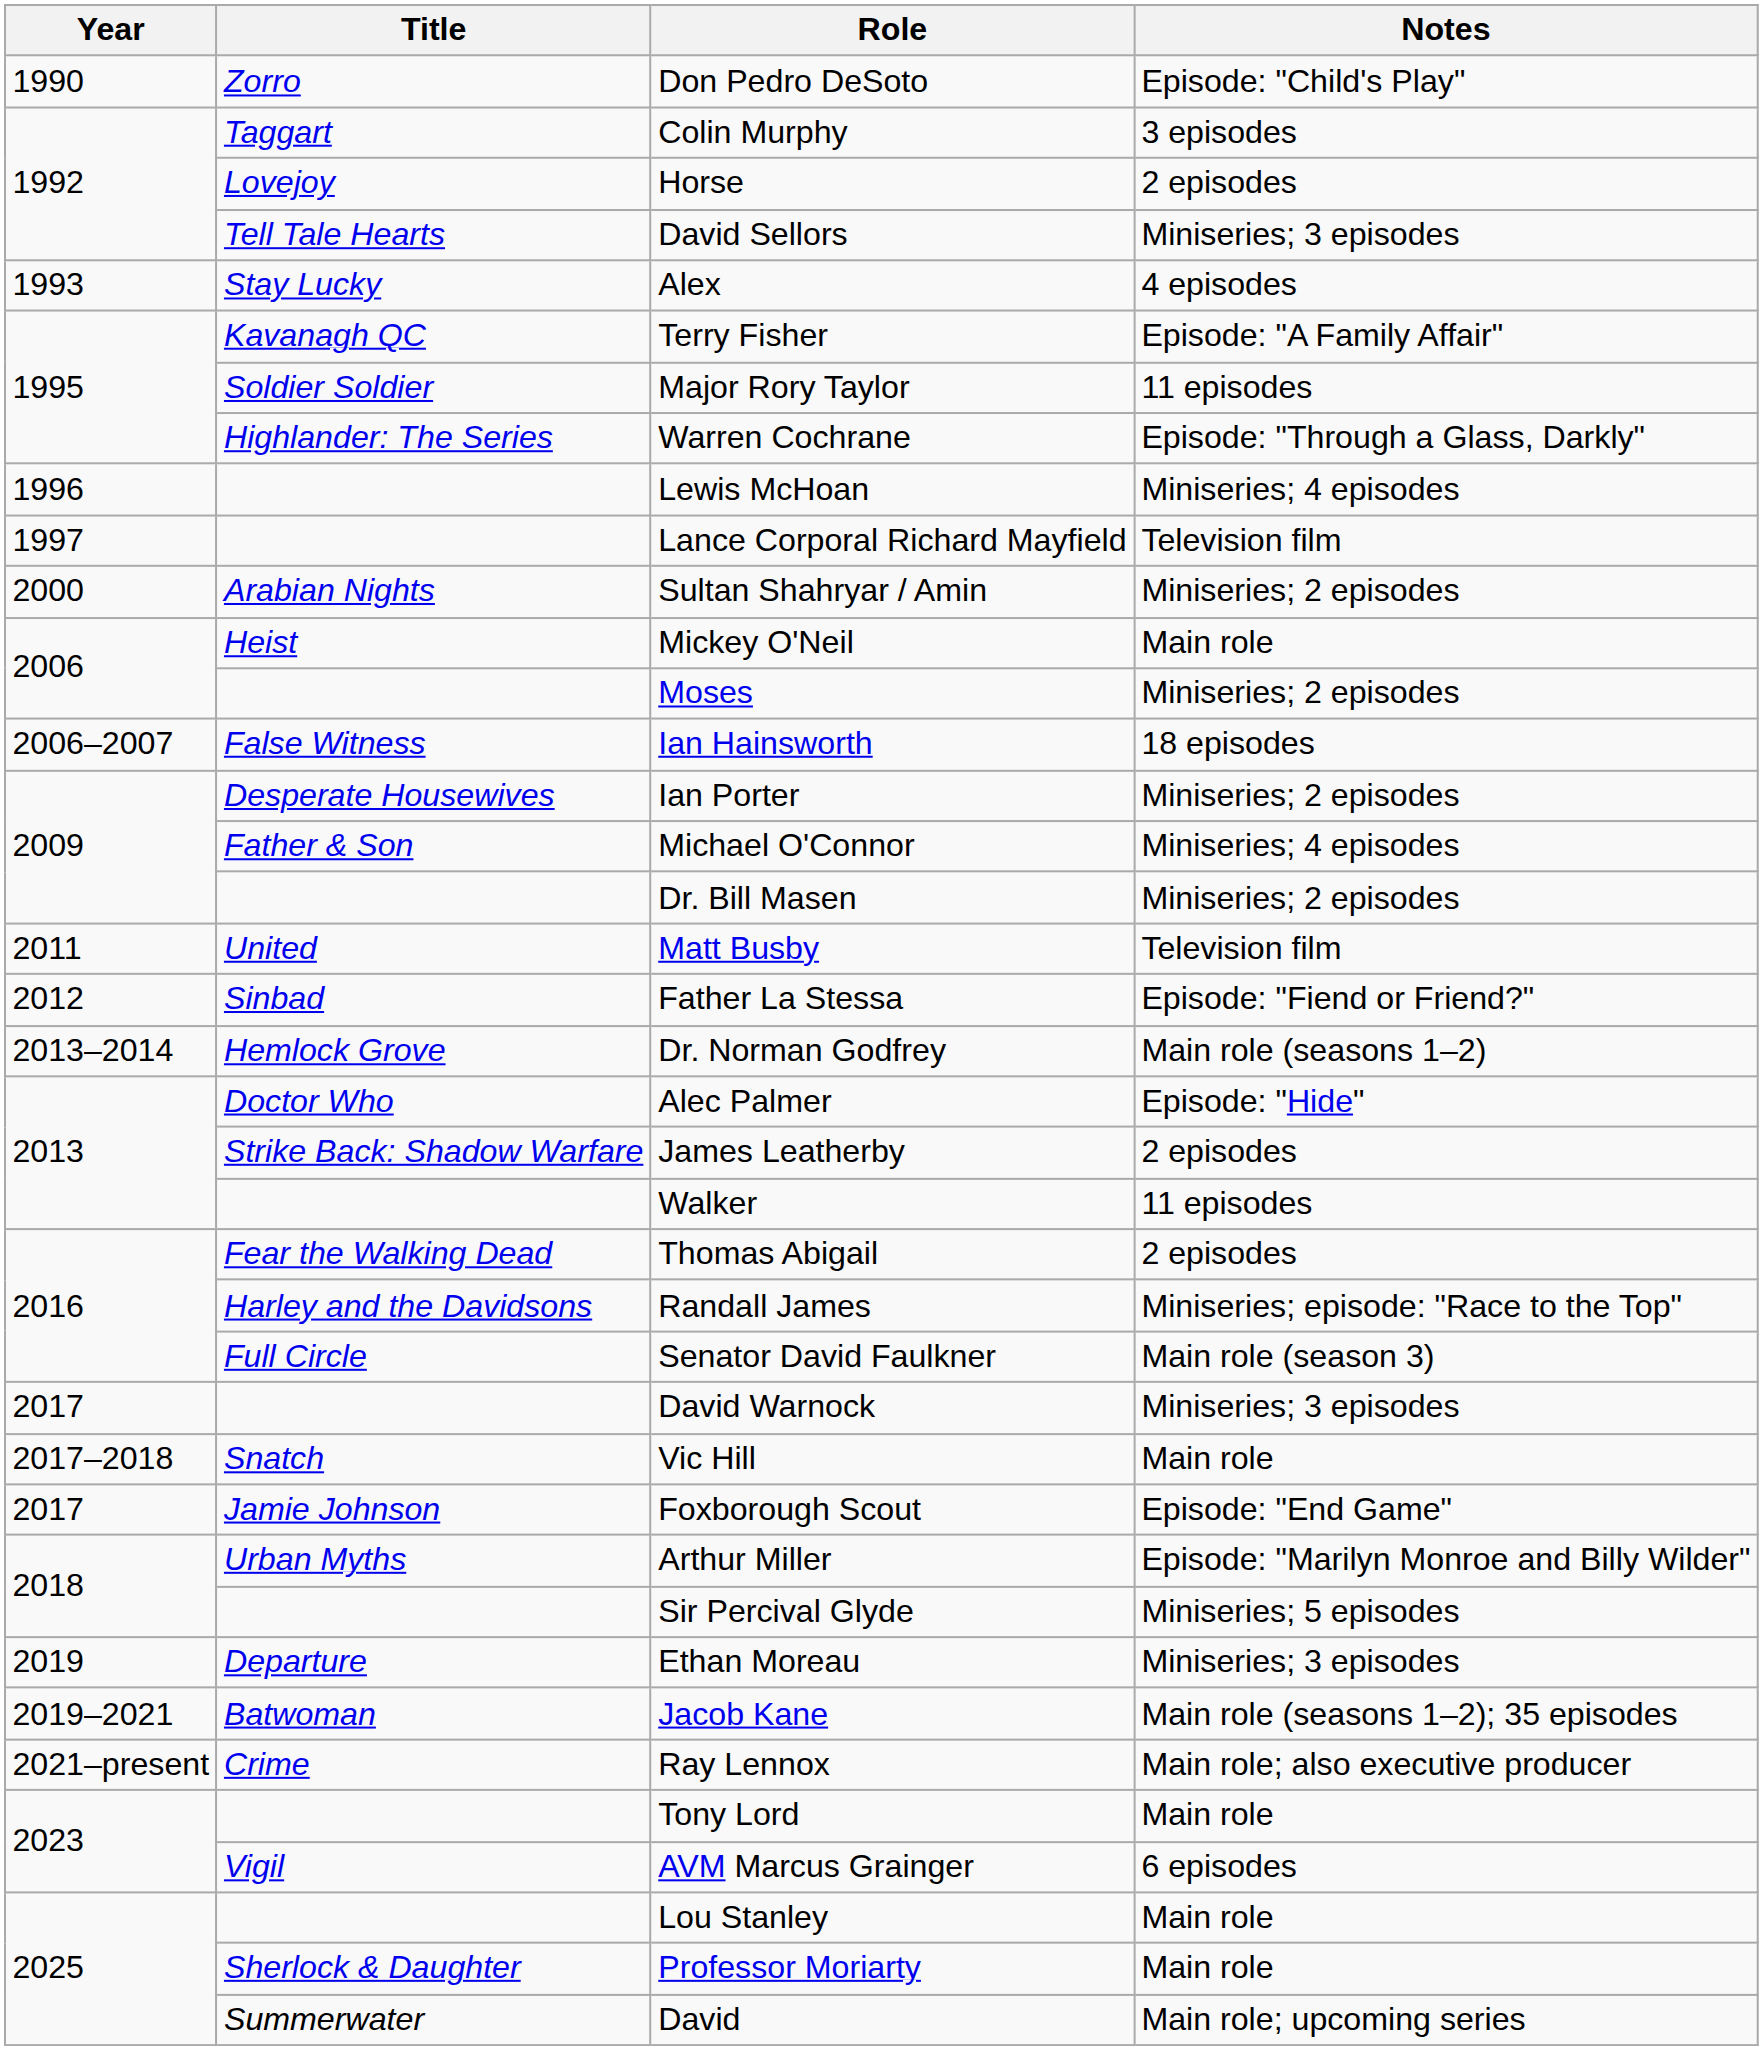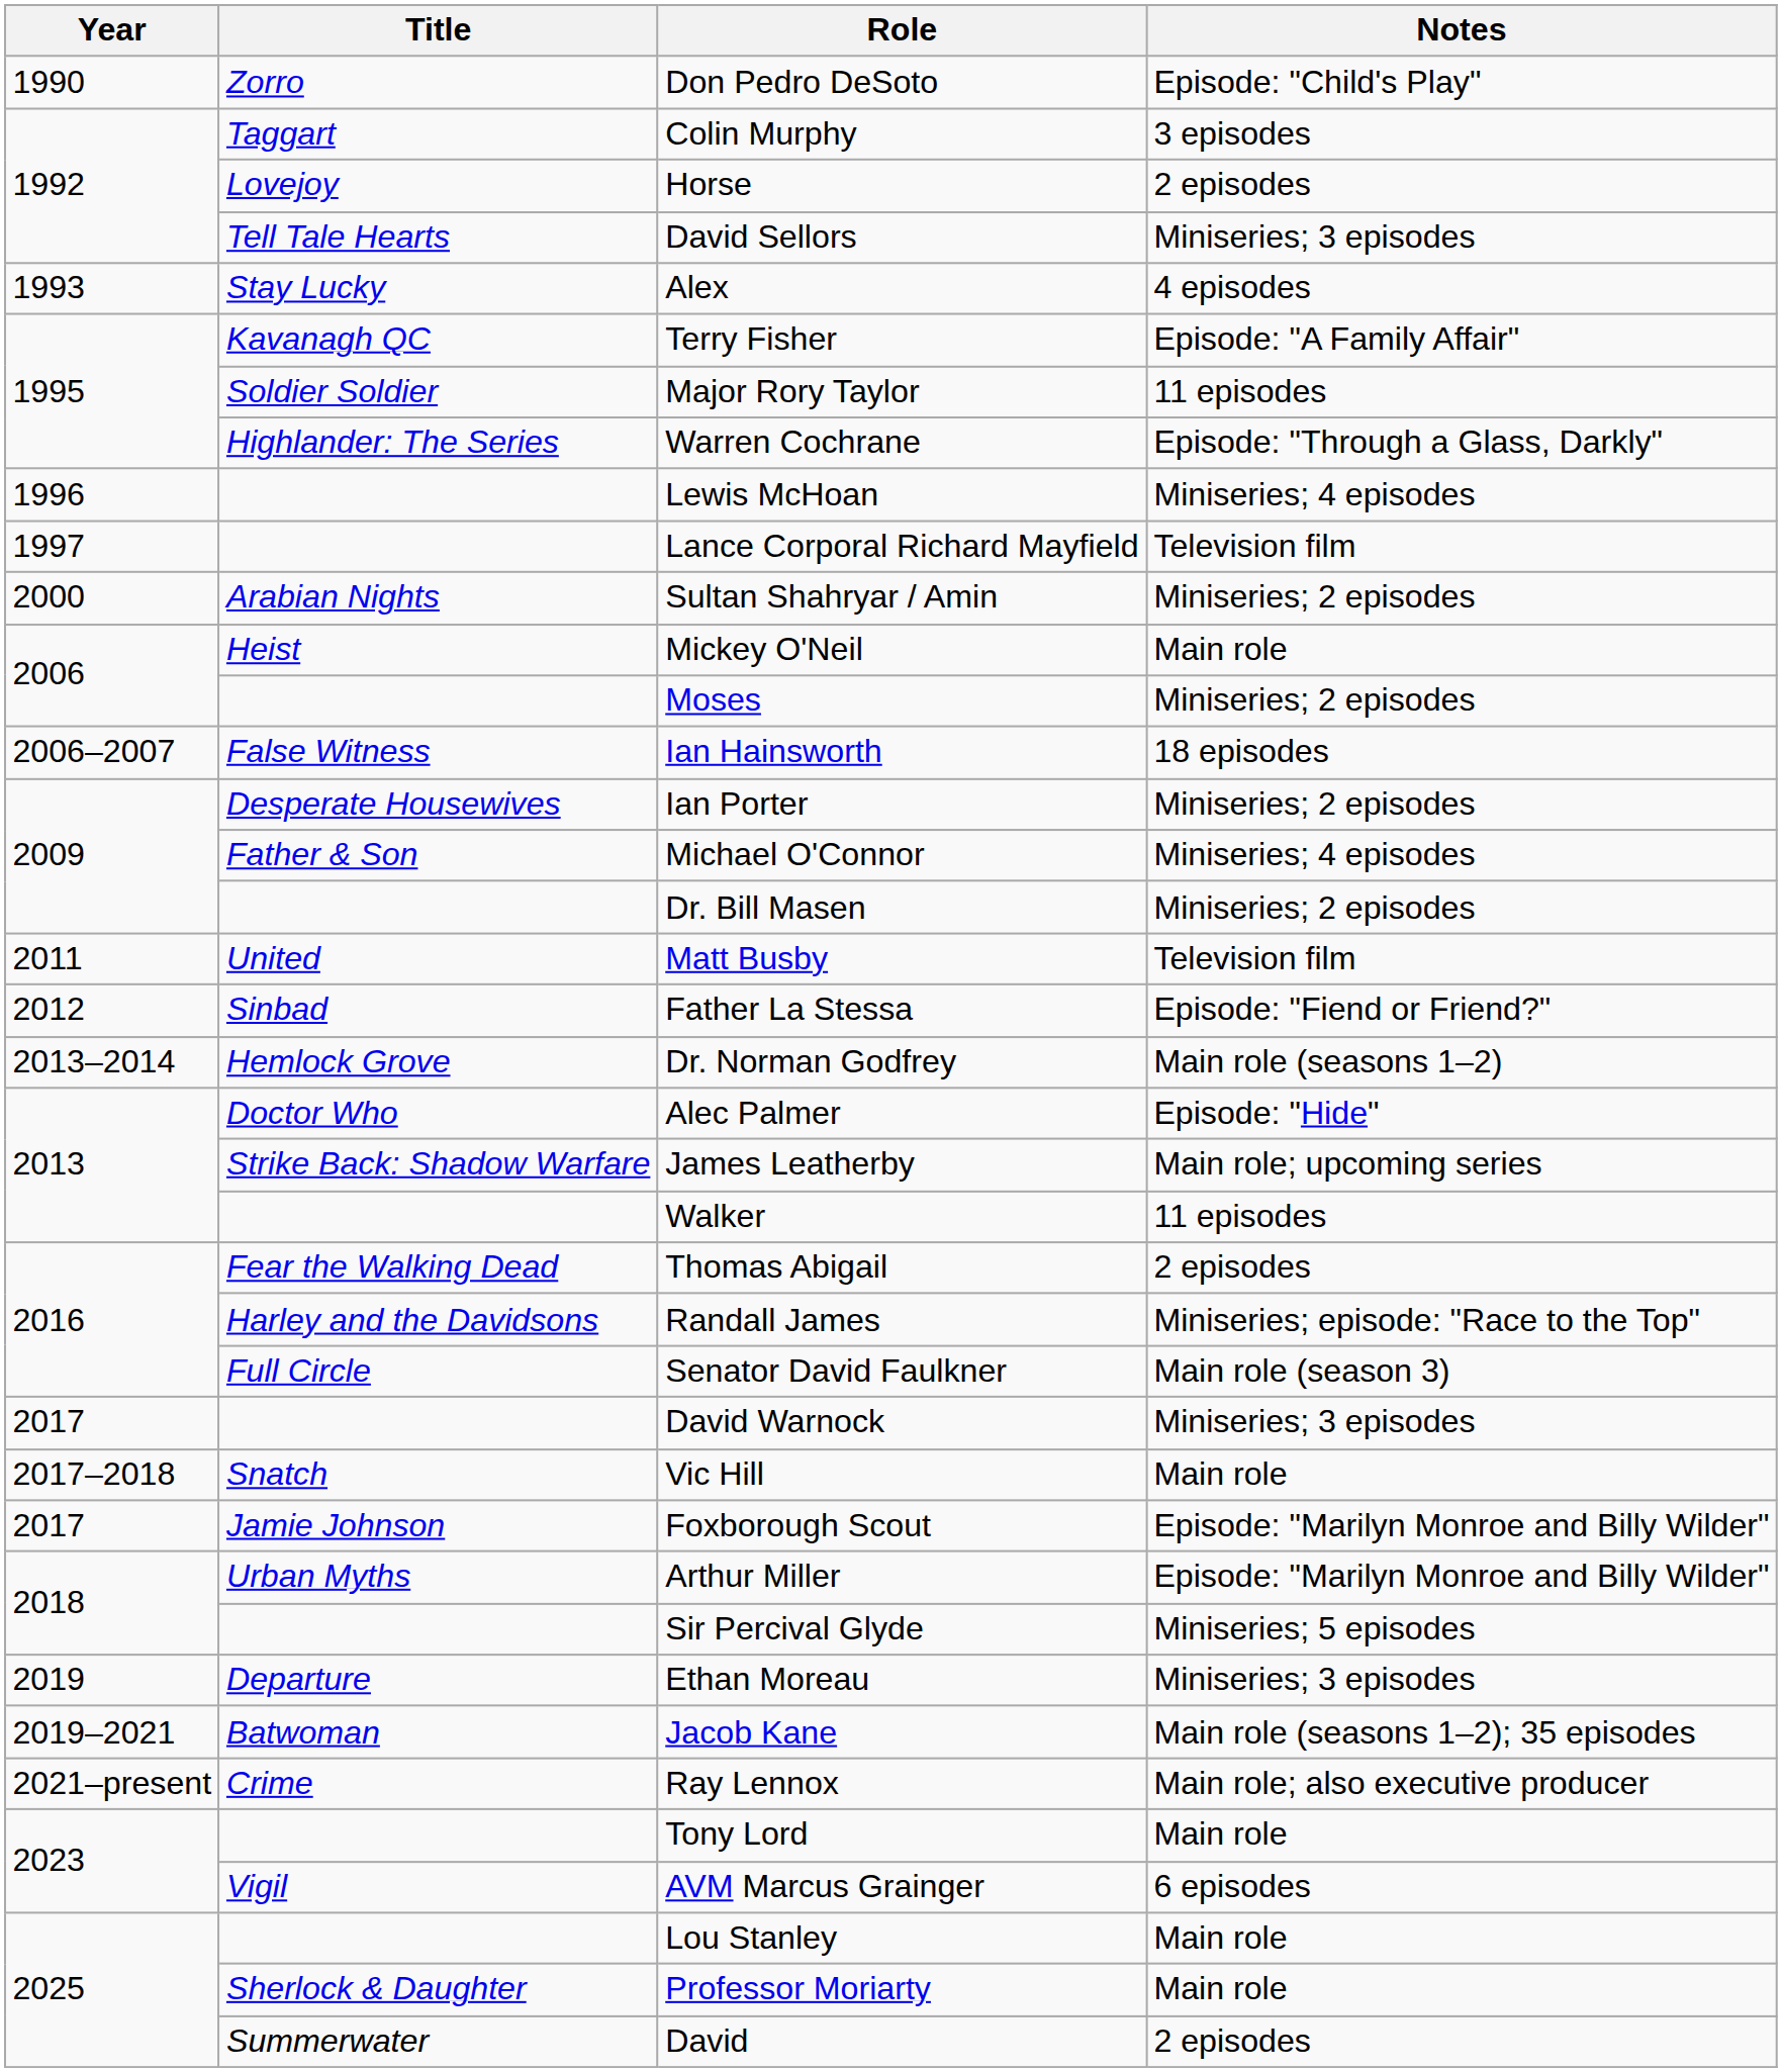James Leatherby | Notes: 2 episodes -> Main role; upcoming series
Foxborough Scout | Notes: Episode: "End Game" -> Episode: "Marilyn Monroe and Billy Wilder"
David | Notes: Main role; upcoming series -> 2 episodes
